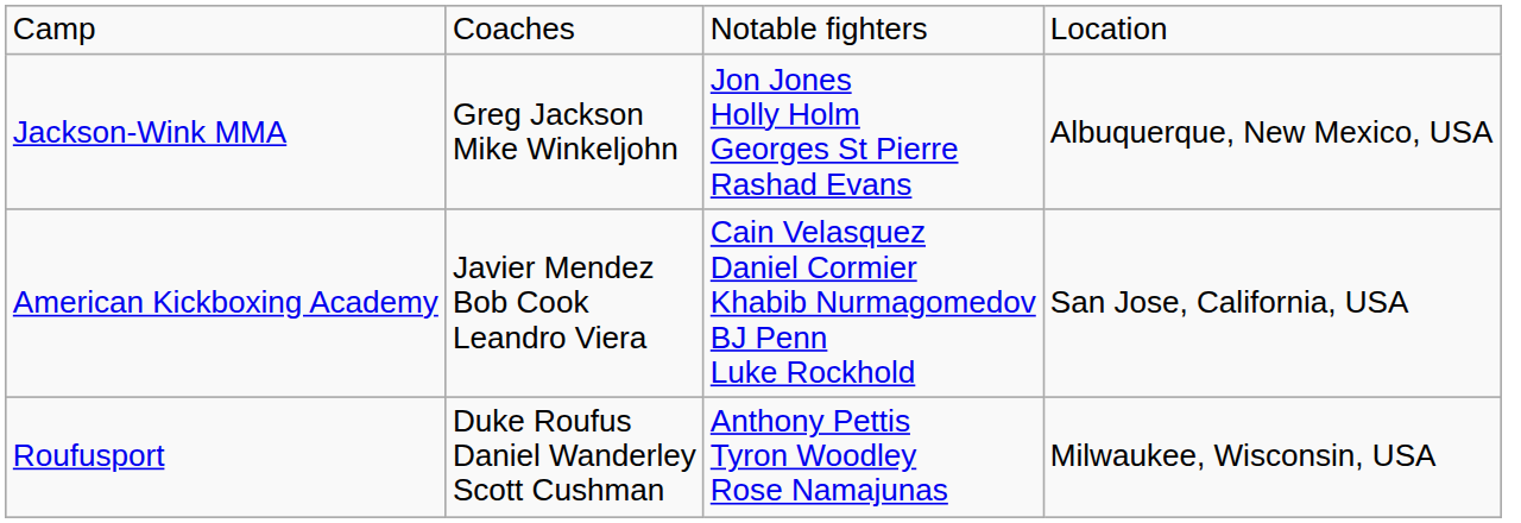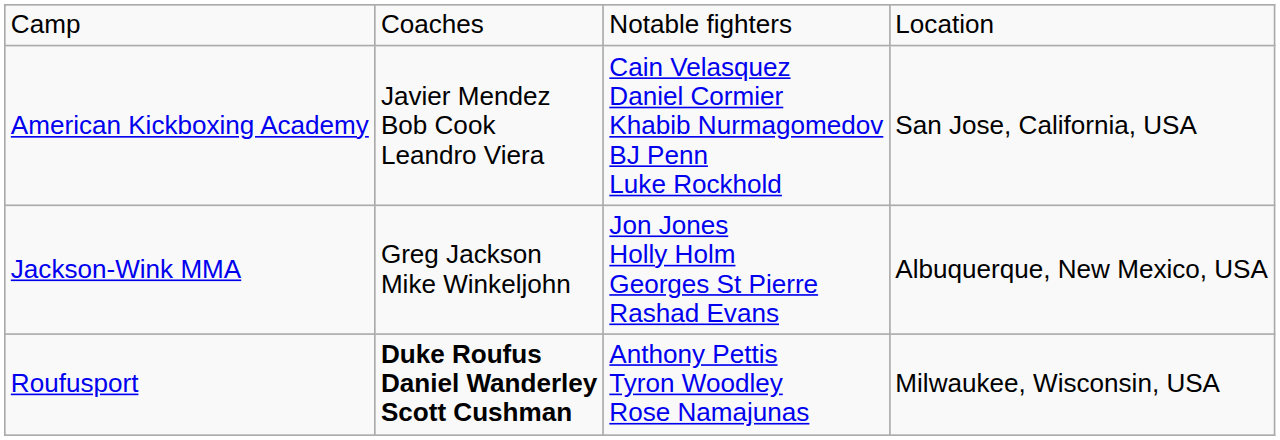rows swapped: American Kickboxing Academy <-> Jackson-Wink MMA
Roufusport | column 2: normal -> bold
